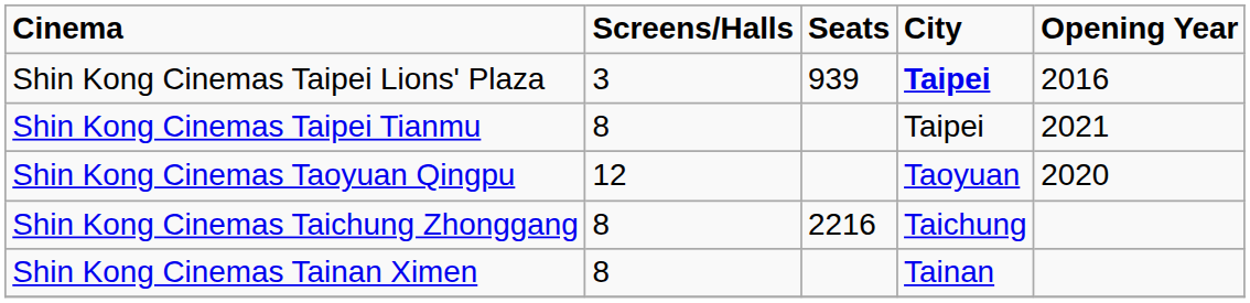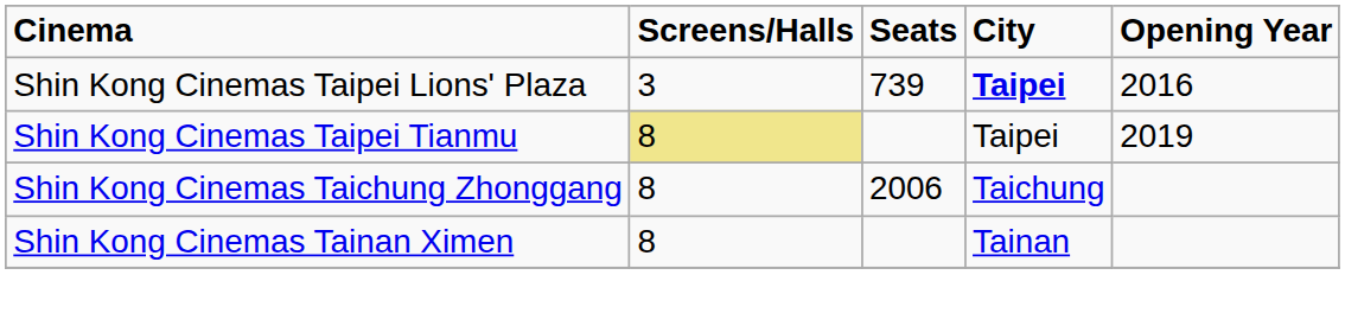Shin Kong Cinemas Taipei Lions' Plaza | Seats: 939 -> 739
Shin Kong Cinemas Taipei Tianmu | Screens/Halls: no background -> khaki background
Shin Kong Cinemas Taipei Tianmu | Opening Year: 2021 -> 2019
- row: Shin Kong Cinemas Taoyuan Qingpu | 12 | Taoyuan | 2020
Shin Kong Cinemas Taichung Zhonggang | Seats: 2216 -> 2006
